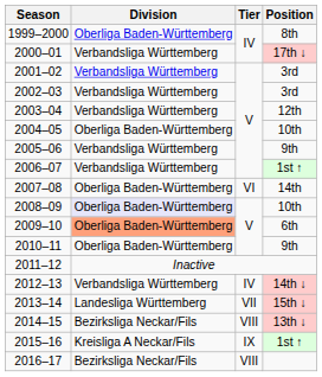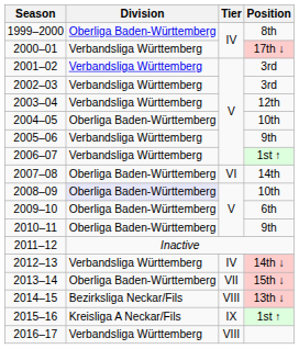2009–10 | Division: lightsalmon background -> no background
2013–14 | Division: Landesliga Württemberg -> Oberliga Baden-Württemberg
2016–17 | Division: Bezirksliga Neckar/Fils -> Verbandsliga Württemberg
